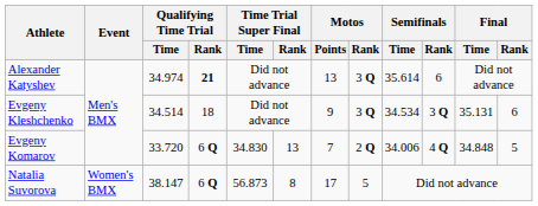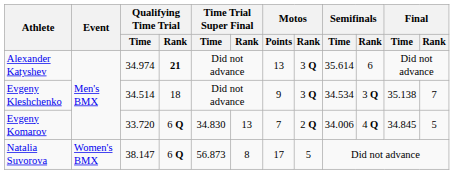Evgeny Kleshchenko | Final / Time: 35.131 -> 35.138
Evgeny Kleshchenko | Final / Rank: 6 -> 7
Evgeny Komarov | Final / Time: 34.848 -> 34.845
